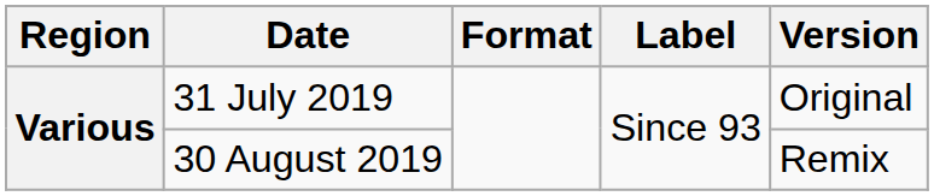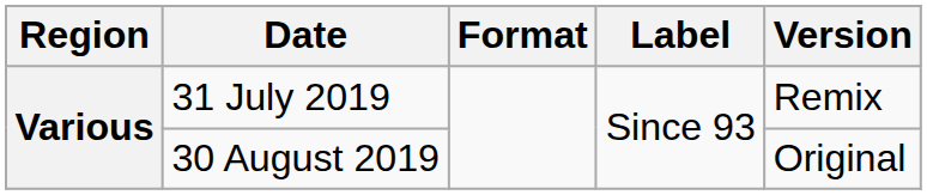31 July 2019 | Version: Original -> Remix
30 August 2019 | Version: Remix -> Original
